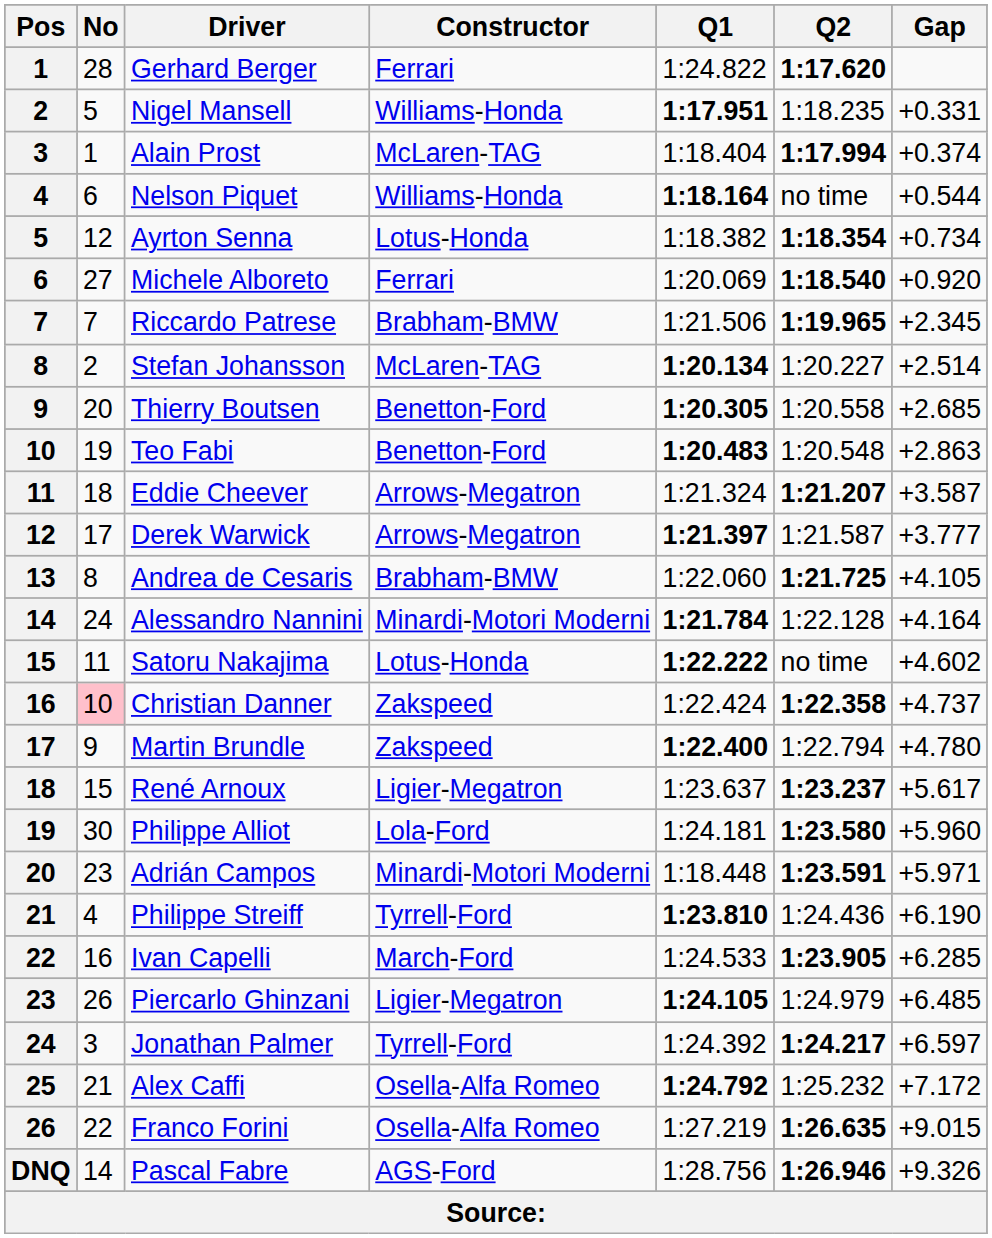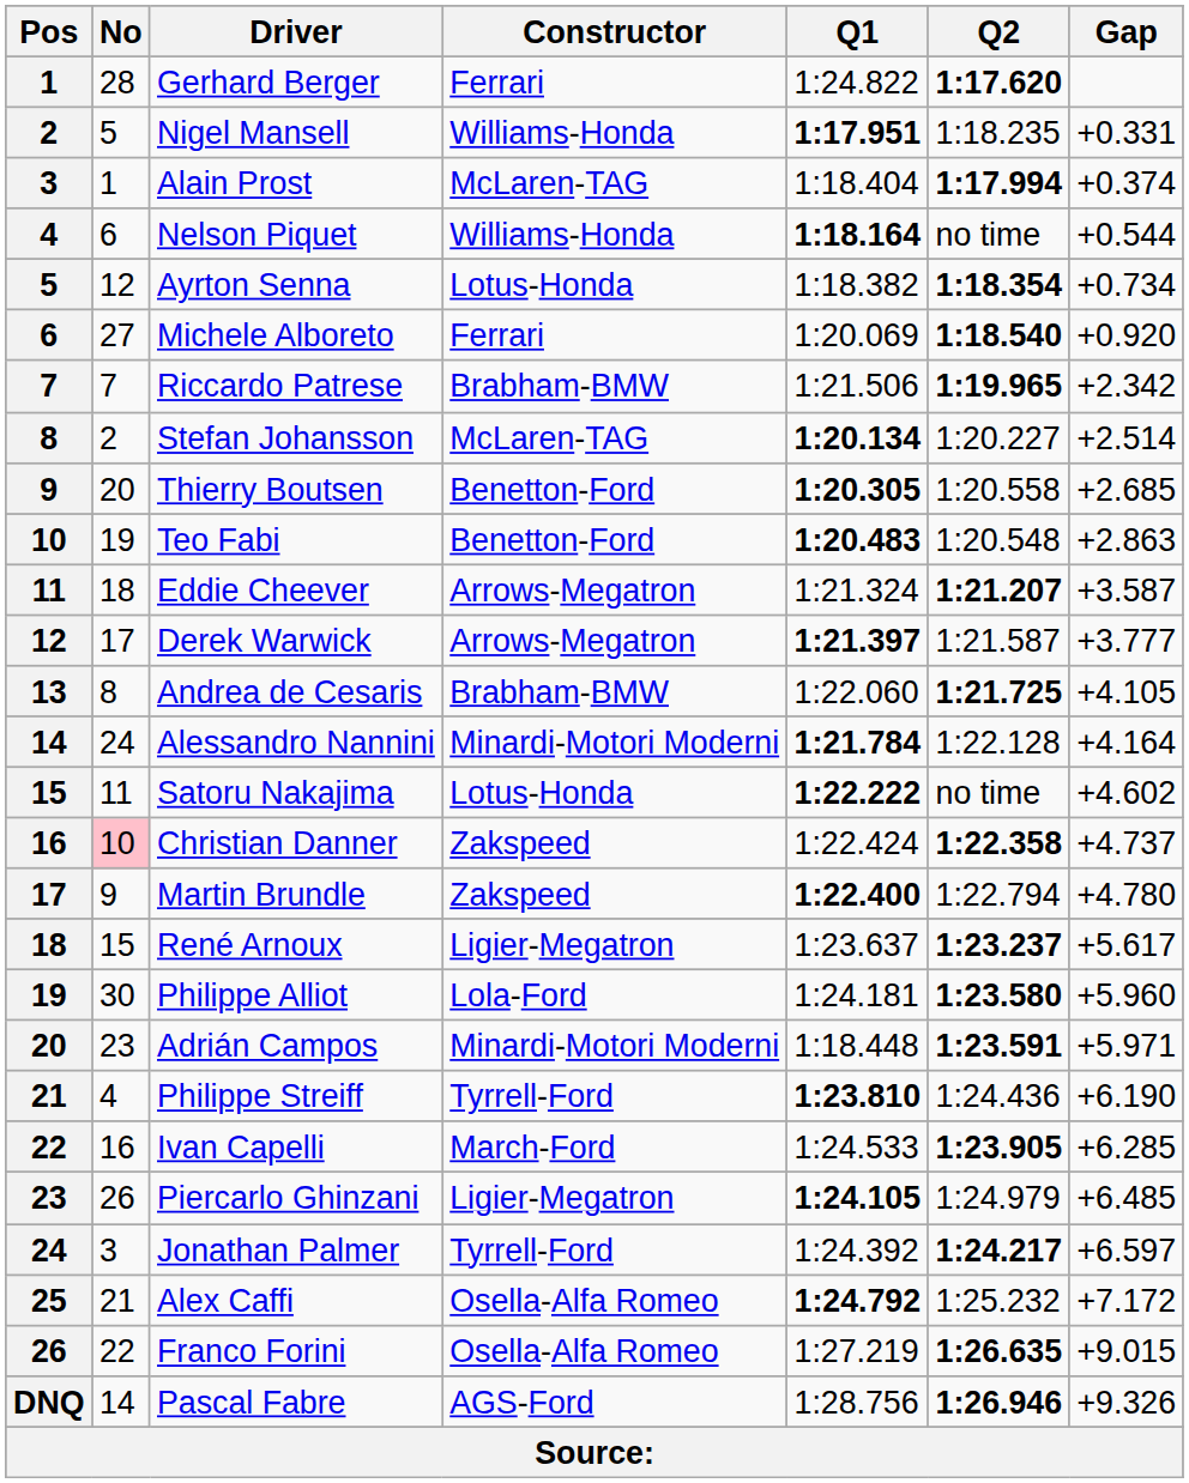Riccardo Patrese | Gap: +2.345 -> +2.342
